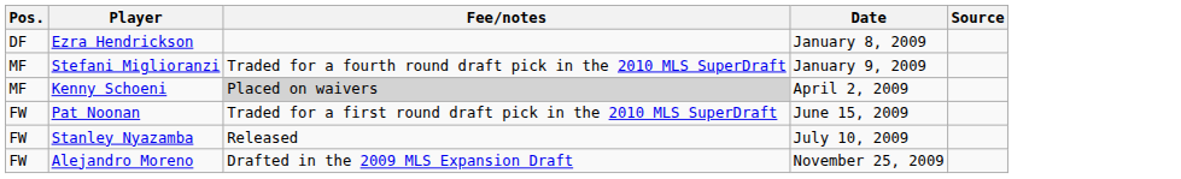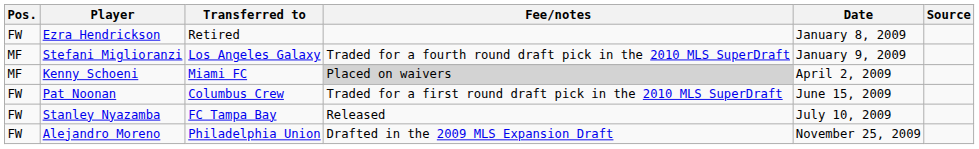+ column: Transferred to | Retired | Los Angeles Galaxy | Miami FC | Columbus Crew | FC Tampa Bay | Philadelphia Union
Ezra Hendrickson | Pos.: DF -> FW
